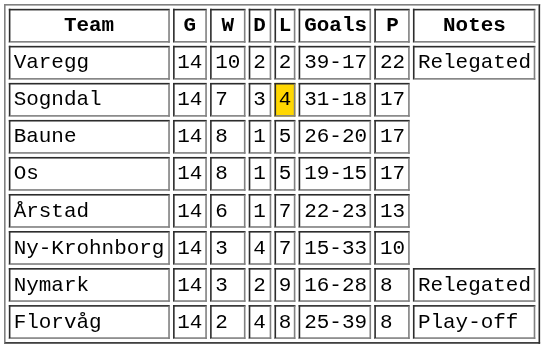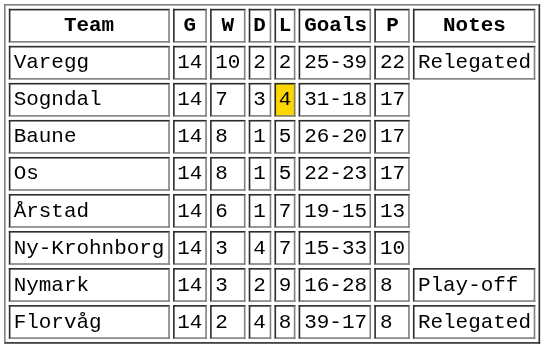Varegg | Goals: 39-17 -> 25-39
Os | Goals: 19-15 -> 22-23
Årstad | Goals: 22-23 -> 19-15
Nymark | Notes: Relegated -> Play-off
Florvåg | Goals: 25-39 -> 39-17
Florvåg | Notes: Play-off -> Relegated
